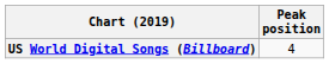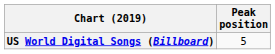US World Digital Songs (Billboard) | Peak position: 4 -> 5
